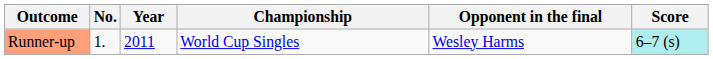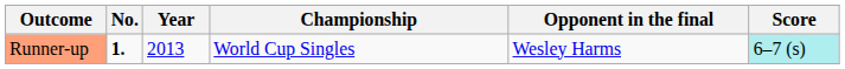Runner-up | No.: normal -> bold
Runner-up | Year: 2011 -> 2013
